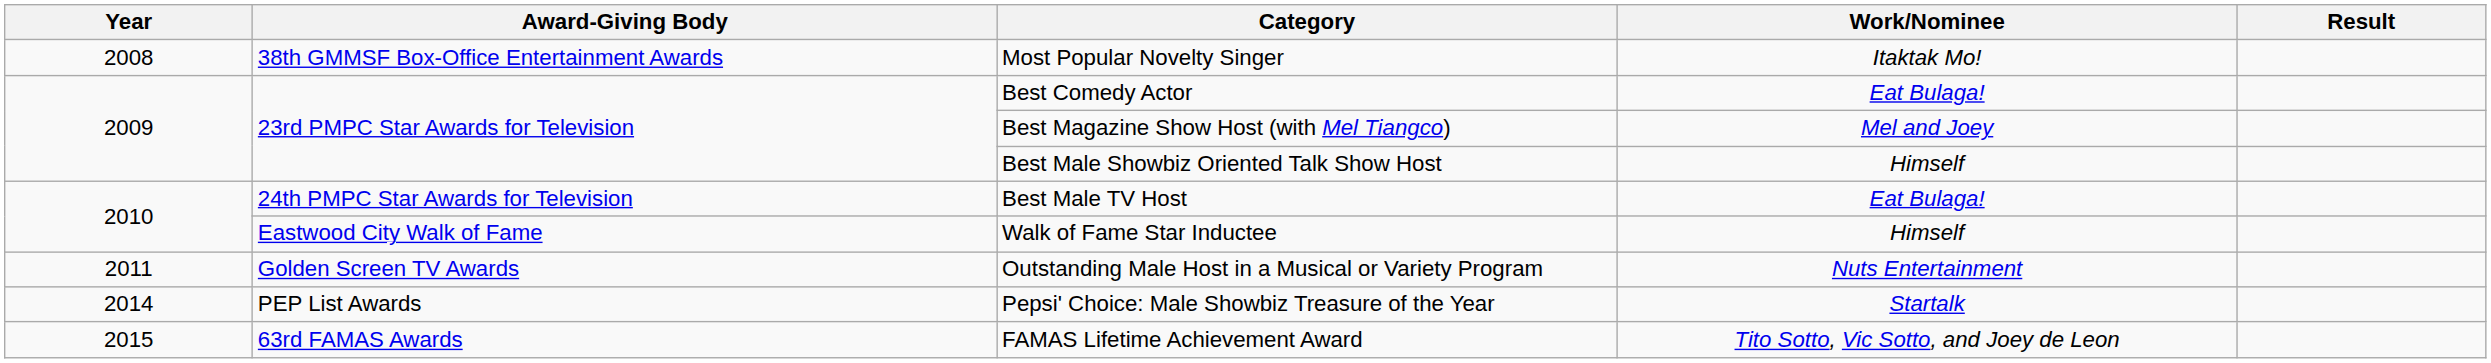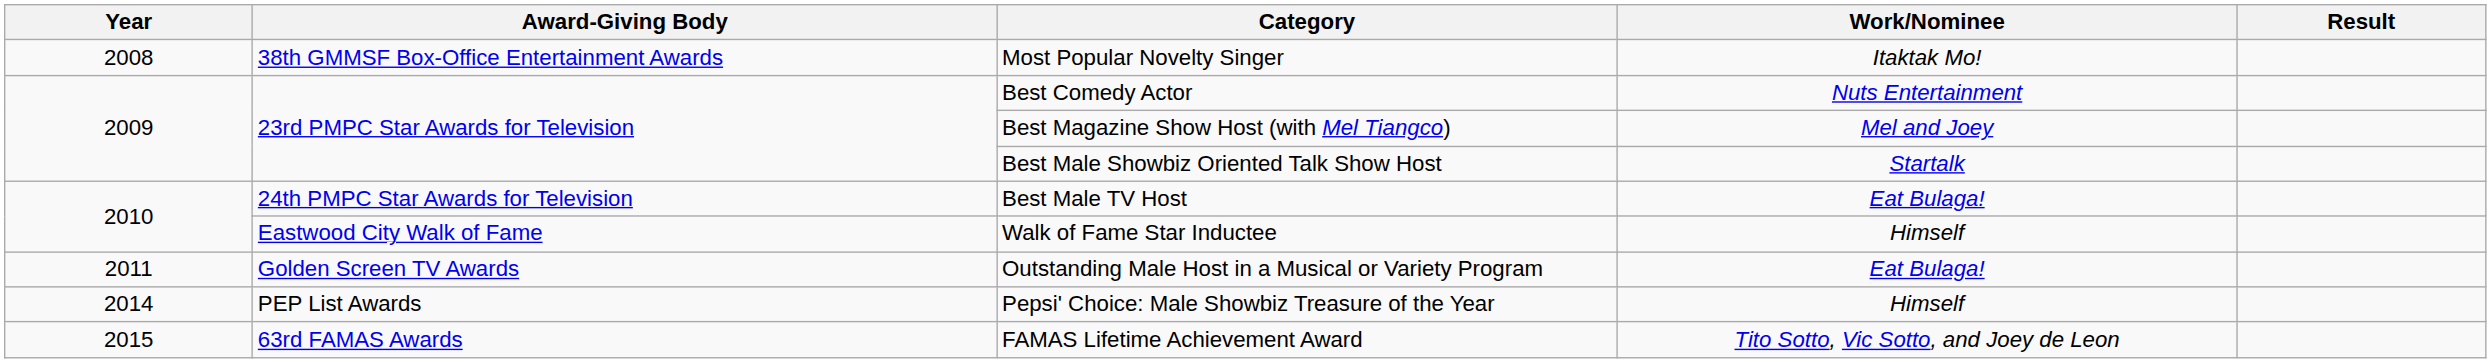Best Comedy Actor | Work/Nominee: Eat Bulaga! -> Nuts Entertainment
Best Male Showbiz Oriented Talk Show Host | Work/Nominee: Himself -> Startalk
Outstanding Male Host in a Musical or Variety Program | Work/Nominee: Nuts Entertainment -> Eat Bulaga!
Pepsi' Choice: Male Showbiz Treasure of the Year | Work/Nominee: Startalk -> Himself
